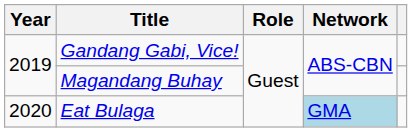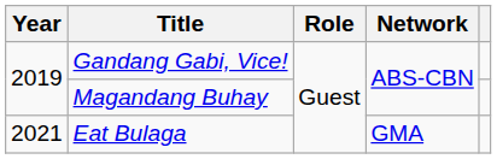Eat Bulaga | Year: 2020 -> 2021
Eat Bulaga | Network: lightblue background -> no background
